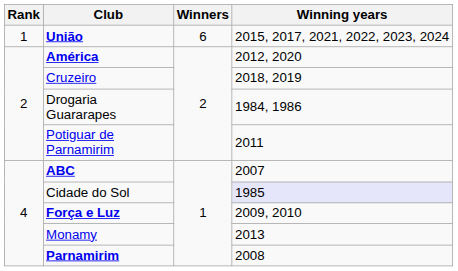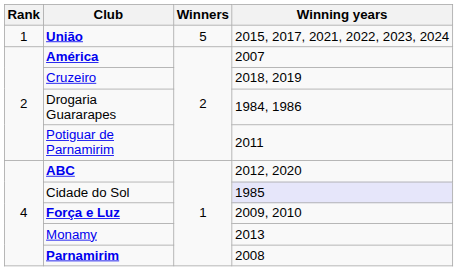União | Winners: 6 -> 5
América | Winning years: 2012, 2020 -> 2007
ABC | Winning years: 2007 -> 2012, 2020
